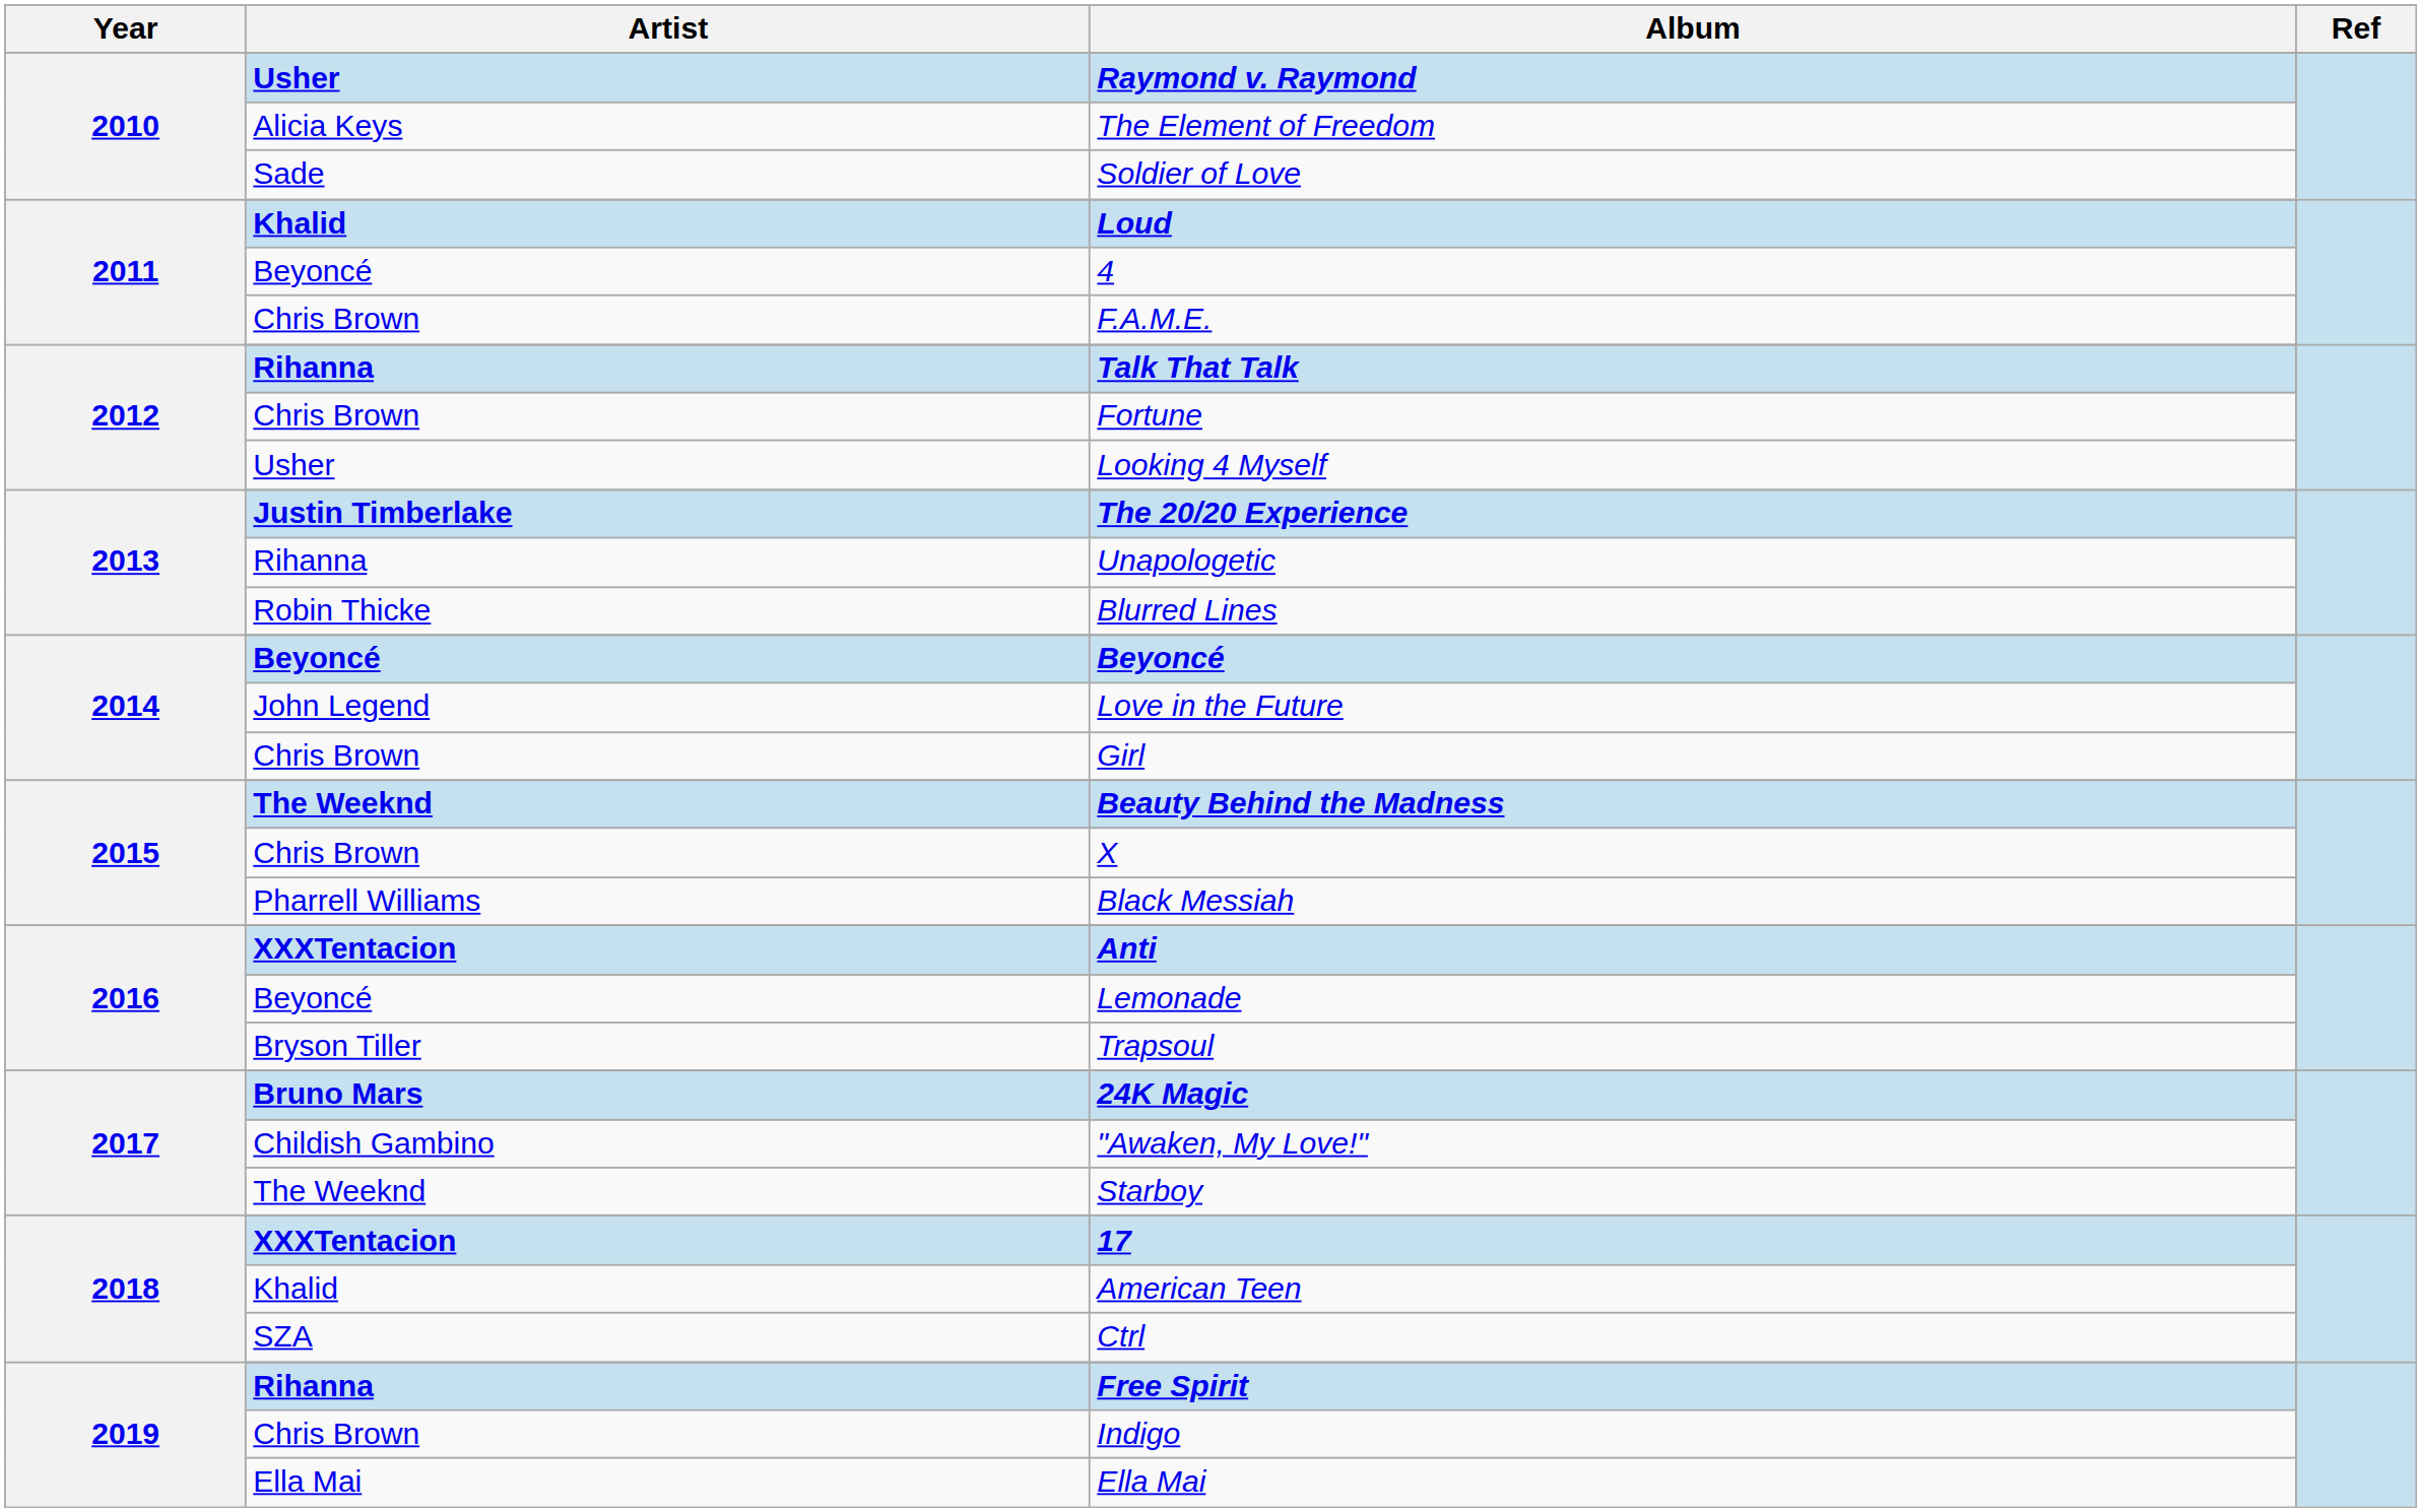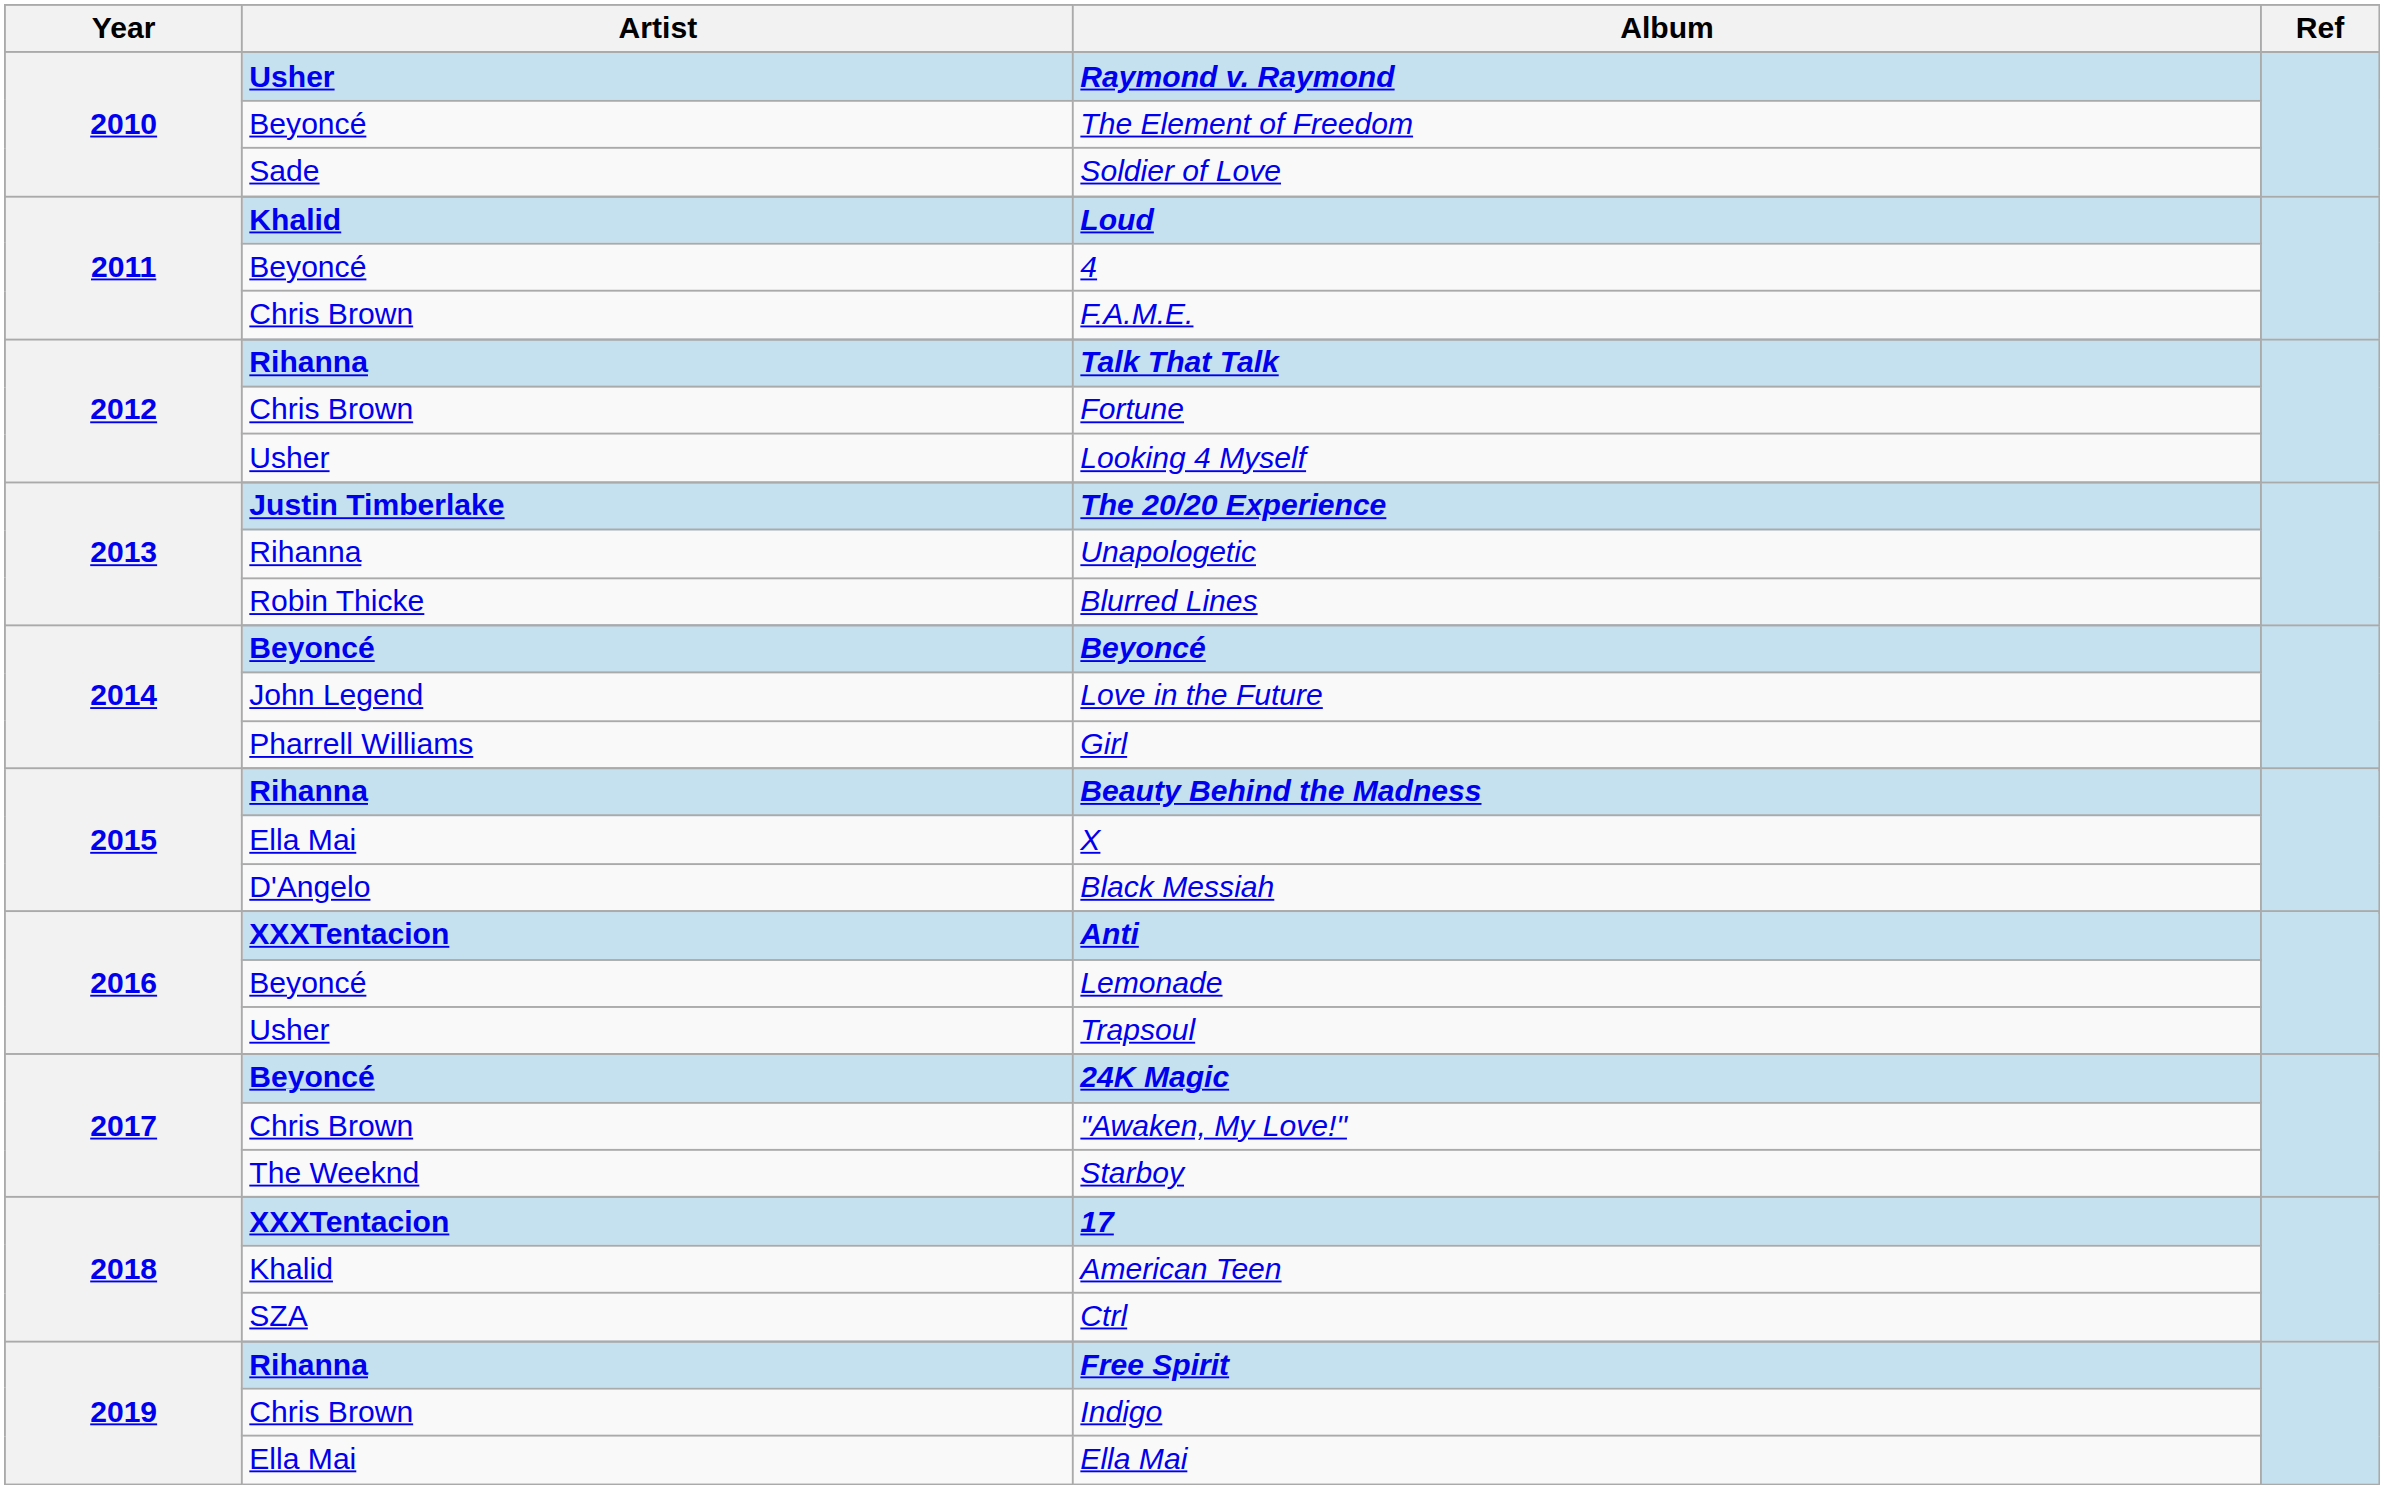The Element of Freedom | Artist: Alicia Keys -> Beyoncé
Girl | Artist: Chris Brown -> Pharrell Williams
Beauty Behind the Madness | Artist: The Weeknd -> Rihanna
X | Artist: Chris Brown -> Ella Mai
Black Messiah | Artist: Pharrell Williams -> D'Angelo
Trapsoul | Artist: Bryson Tiller -> Usher
24K Magic | Artist: Bruno Mars -> Beyoncé
"Awaken, My Love!" | Artist: Childish Gambino -> Chris Brown
